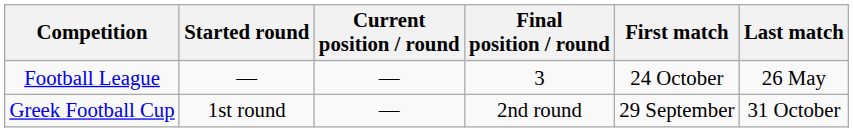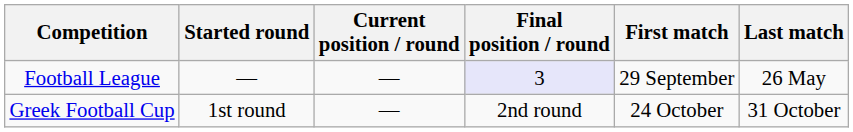Football League | Final position / round: no background -> lavender background
Football League | First match: 24 October -> 29 September
Greek Football Cup | First match: 29 September -> 24 October
